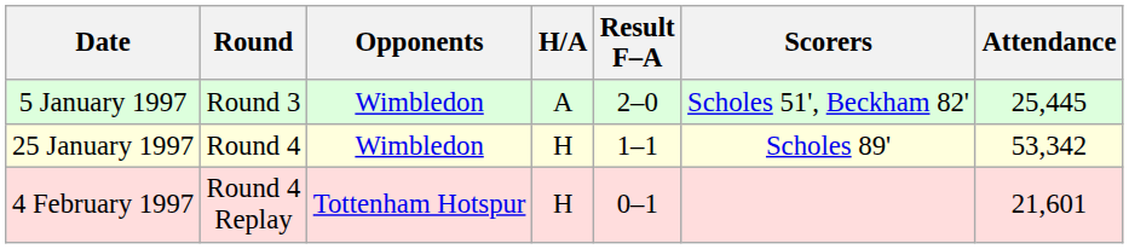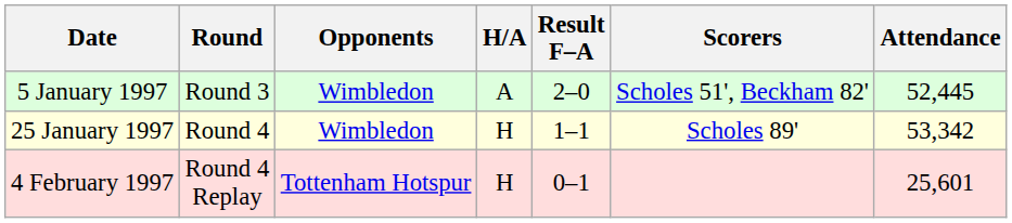5 January 1997 | Attendance: 25,445 -> 52,445
4 February 1997 | Attendance: 21,601 -> 25,601
